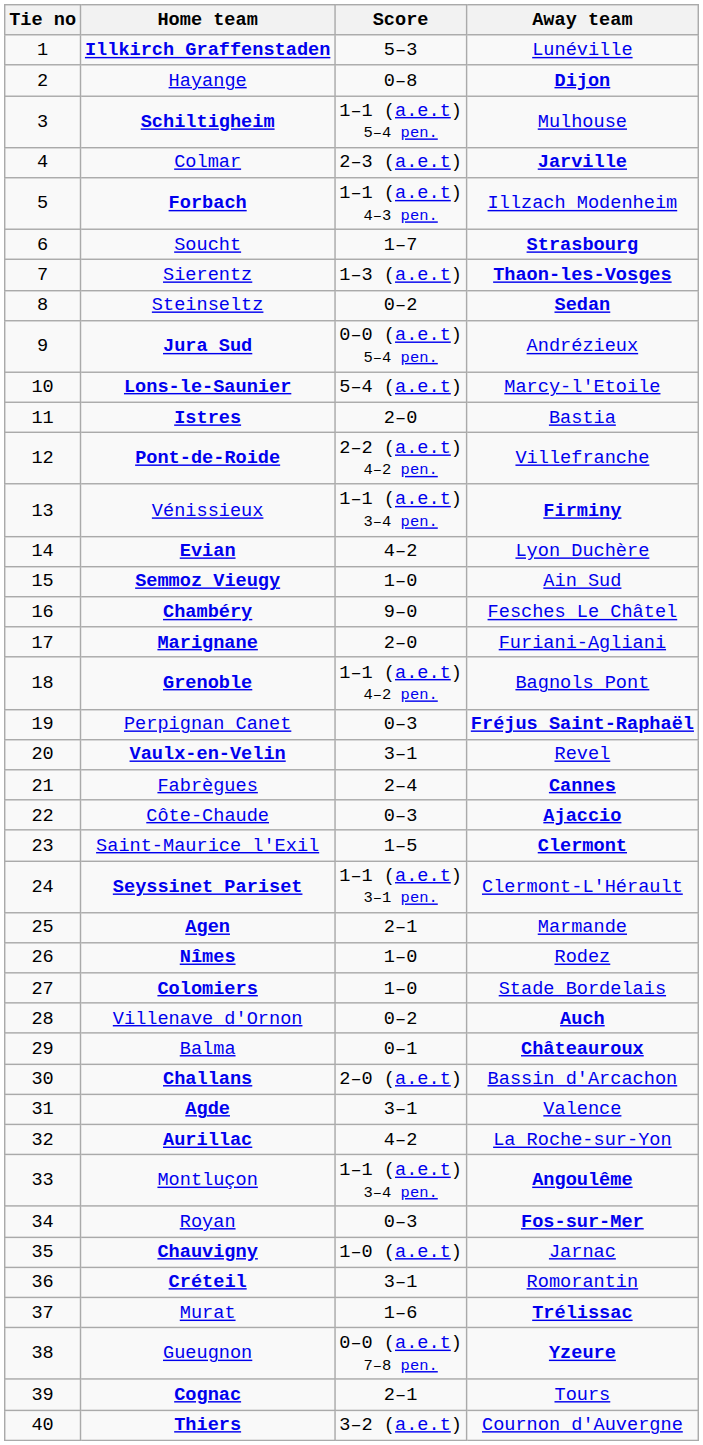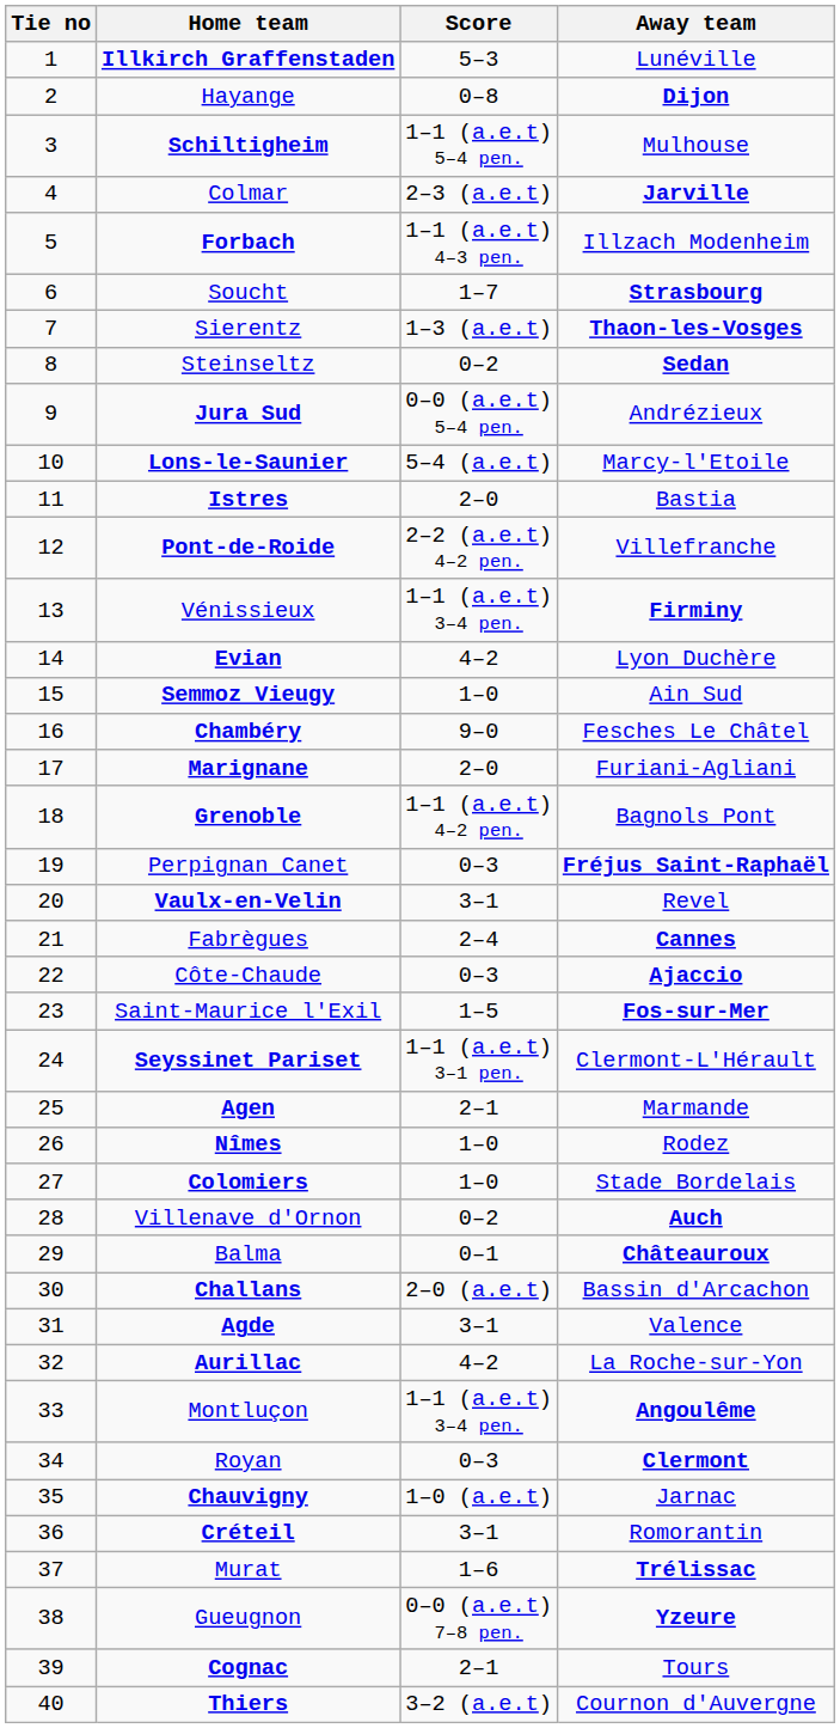Saint-Maurice l'Exil | Away team: Clermont -> Fos-sur-Mer
Royan | Away team: Fos-sur-Mer -> Clermont
